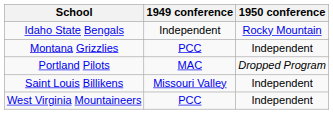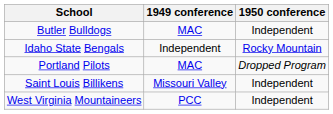+ row: Butler Bulldogs | MAC | Independent
- row: Montana Grizzlies | PCC | Independent
